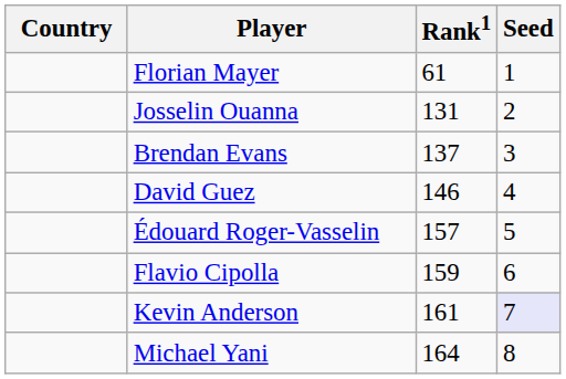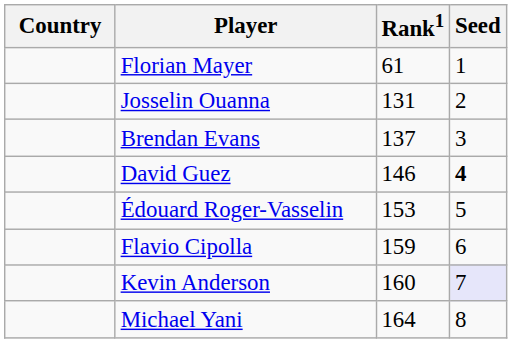David Guez | Seed: normal -> bold
Édouard Roger-Vasselin | Rank1: 157 -> 153
Kevin Anderson | Rank1: 161 -> 160
